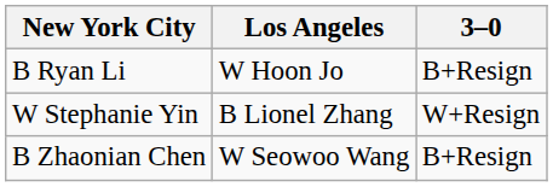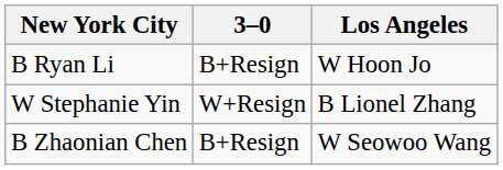columns swapped: 3–0 <-> Los Angeles
